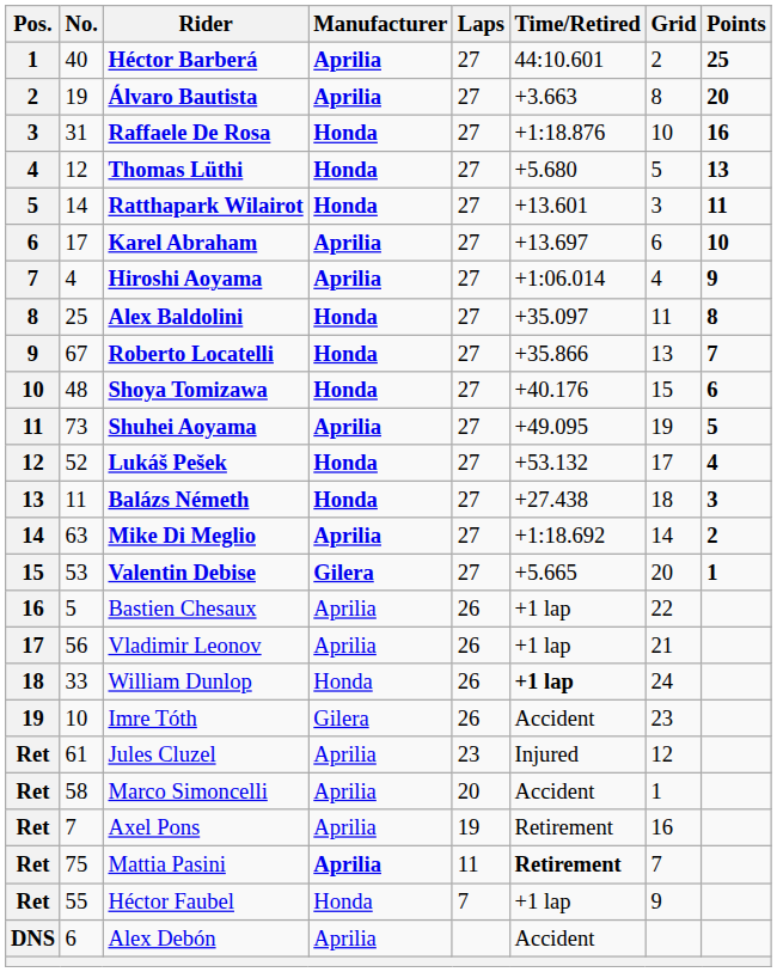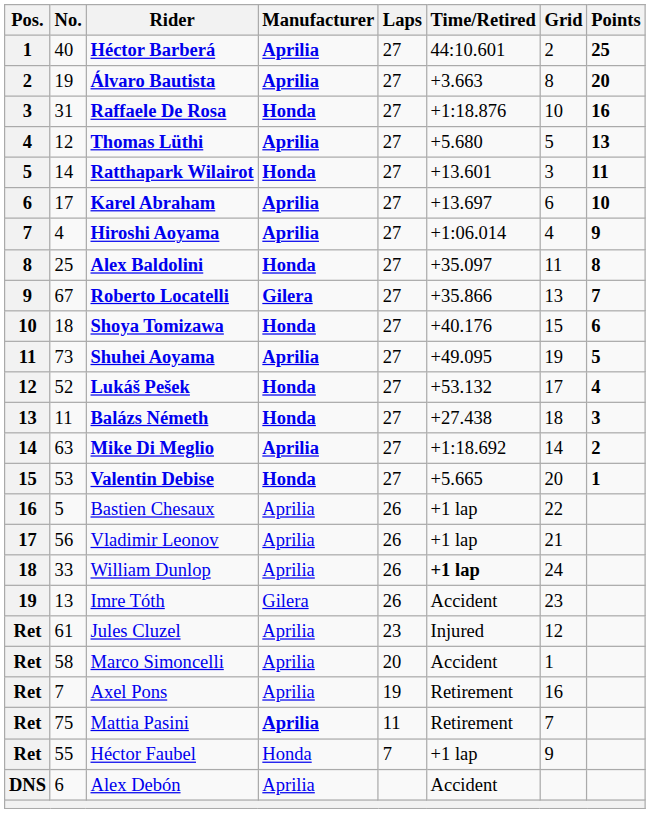Thomas Lüthi | Manufacturer: Honda -> Aprilia
Roberto Locatelli | Manufacturer: Honda -> Gilera
Shoya Tomizawa | No.: 48 -> 18
Valentin Debise | Manufacturer: Gilera -> Honda
William Dunlop | Manufacturer: Honda -> Aprilia
Imre Tóth | No.: 10 -> 13
Mattia Pasini | Time/Retired: bold -> normal
